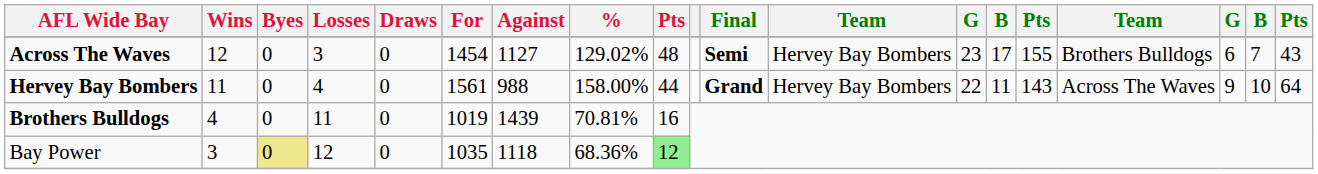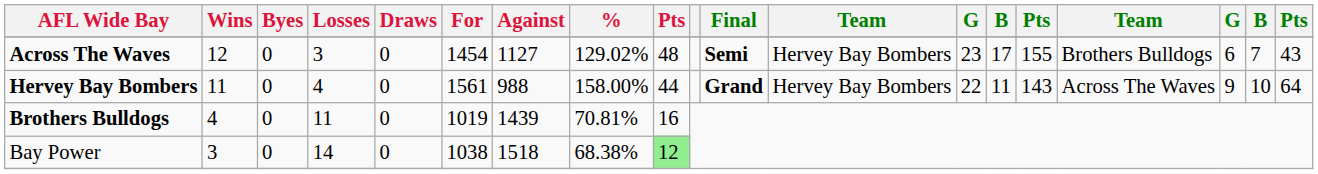Bay Power | Byes: khaki background -> no background
Bay Power | Losses: 12 -> 14
Bay Power | For: 1035 -> 1038
Bay Power | Against: 1118 -> 1518
Bay Power | %: 68.36% -> 68.38%
